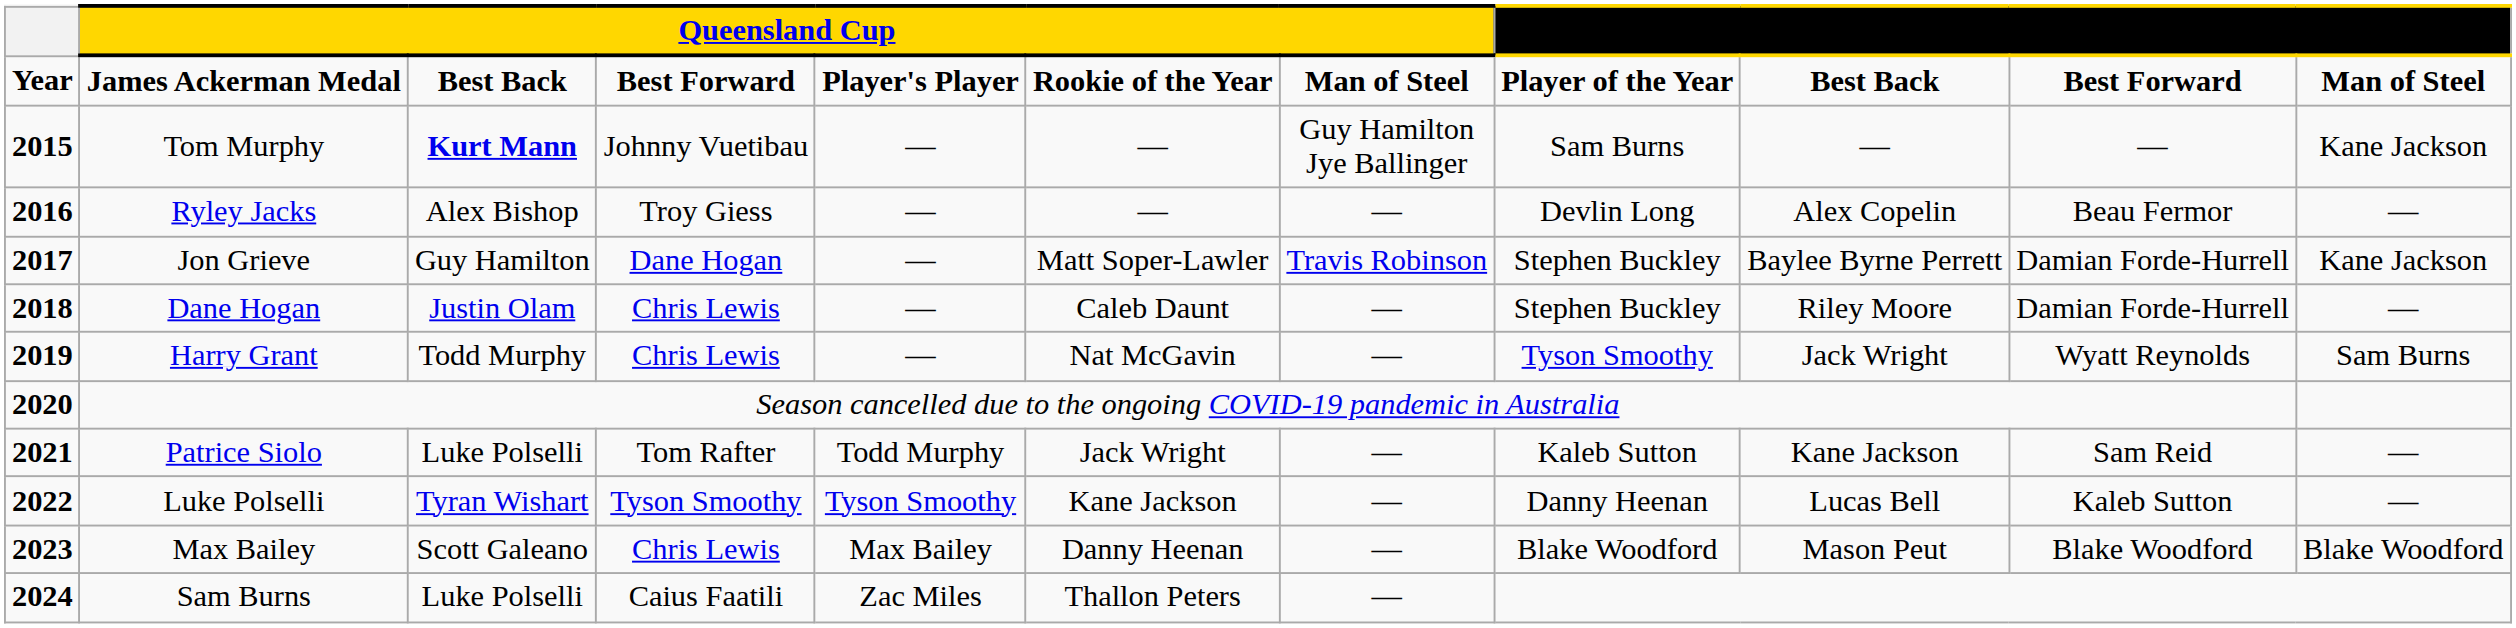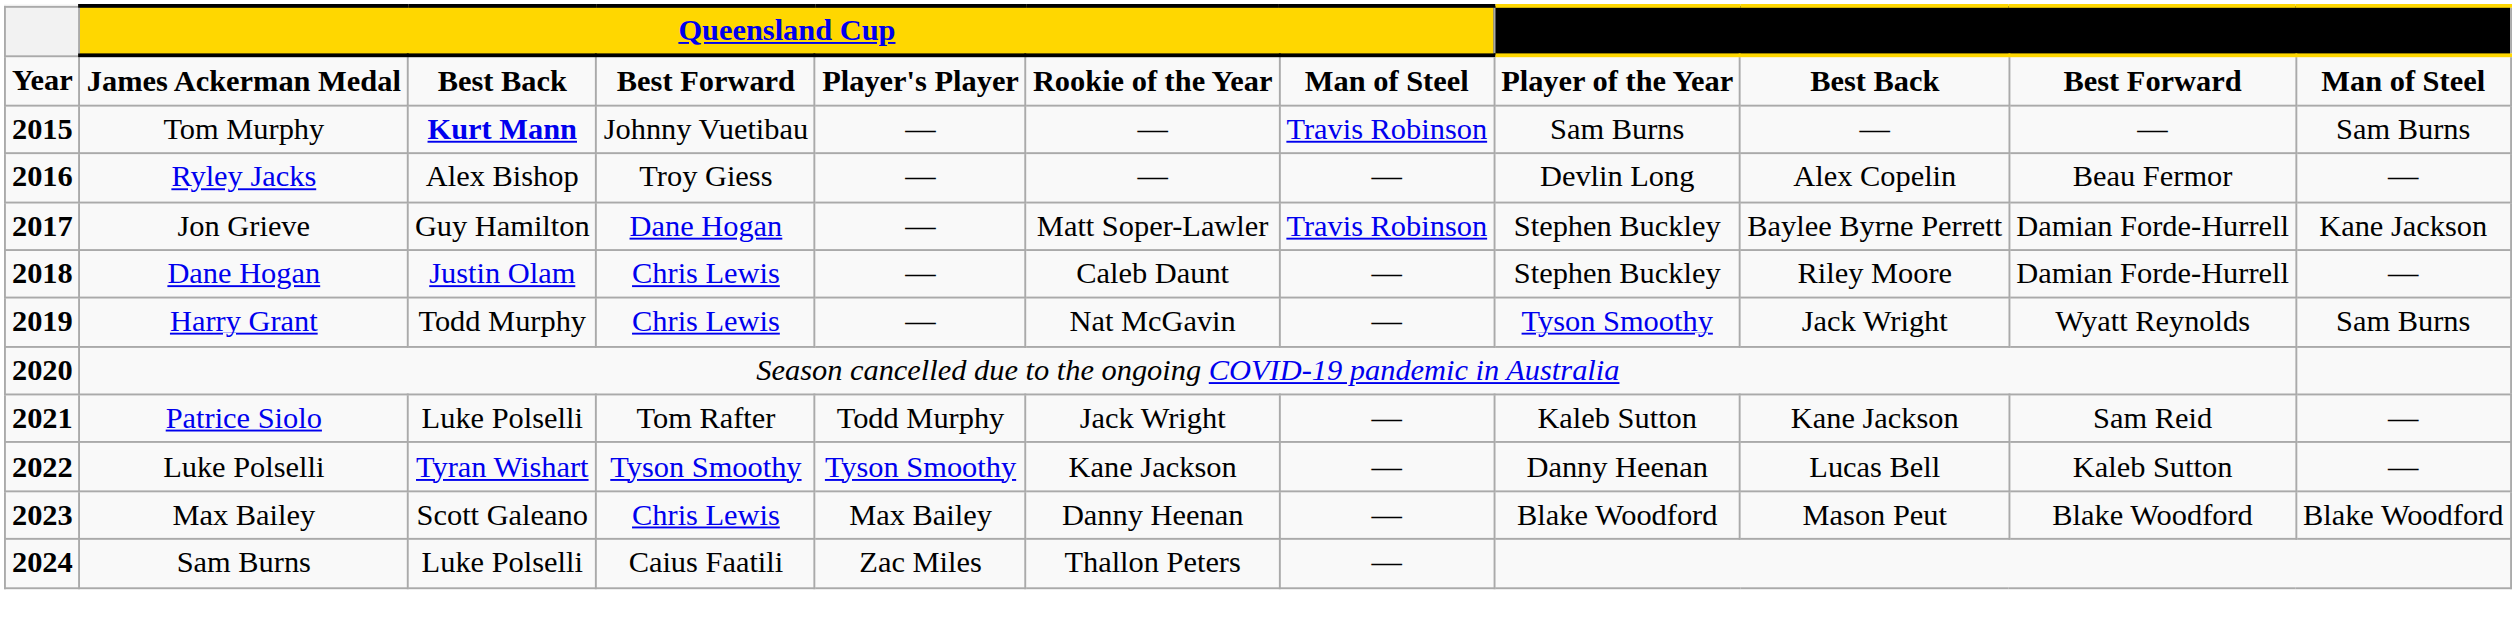Tom Murphy | column 7: Guy Hamilton Jye Ballinger -> Travis Robinson
Tom Murphy | column 11: Kane Jackson -> Sam Burns
